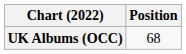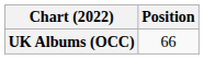UK Albums (OCC) | Position: 68 -> 66
